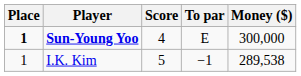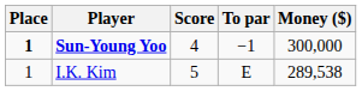Sun-Young Yoo | To par: E -> −1
I.K. Kim | To par: −1 -> E
